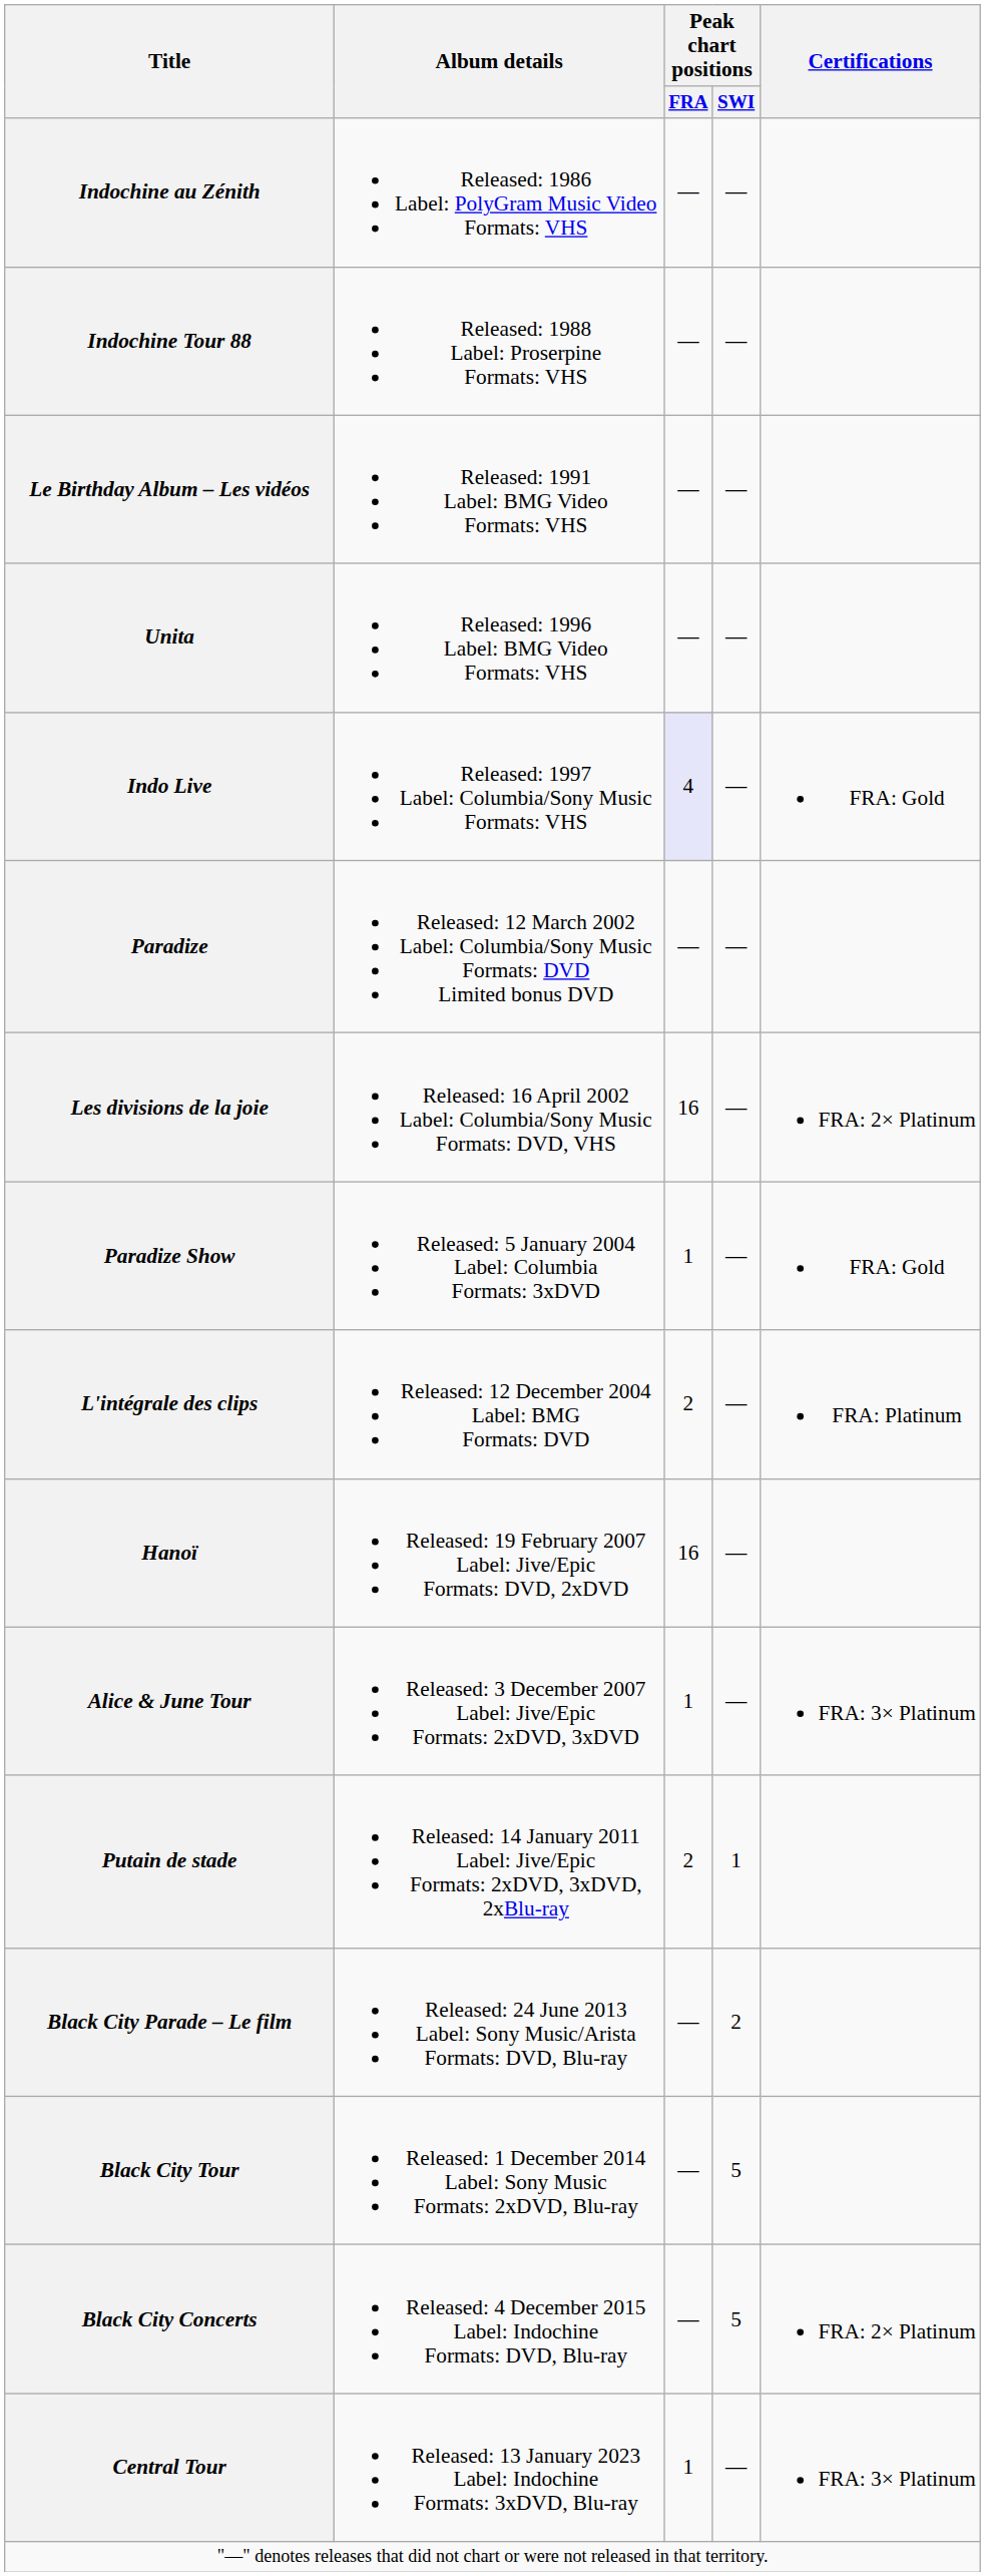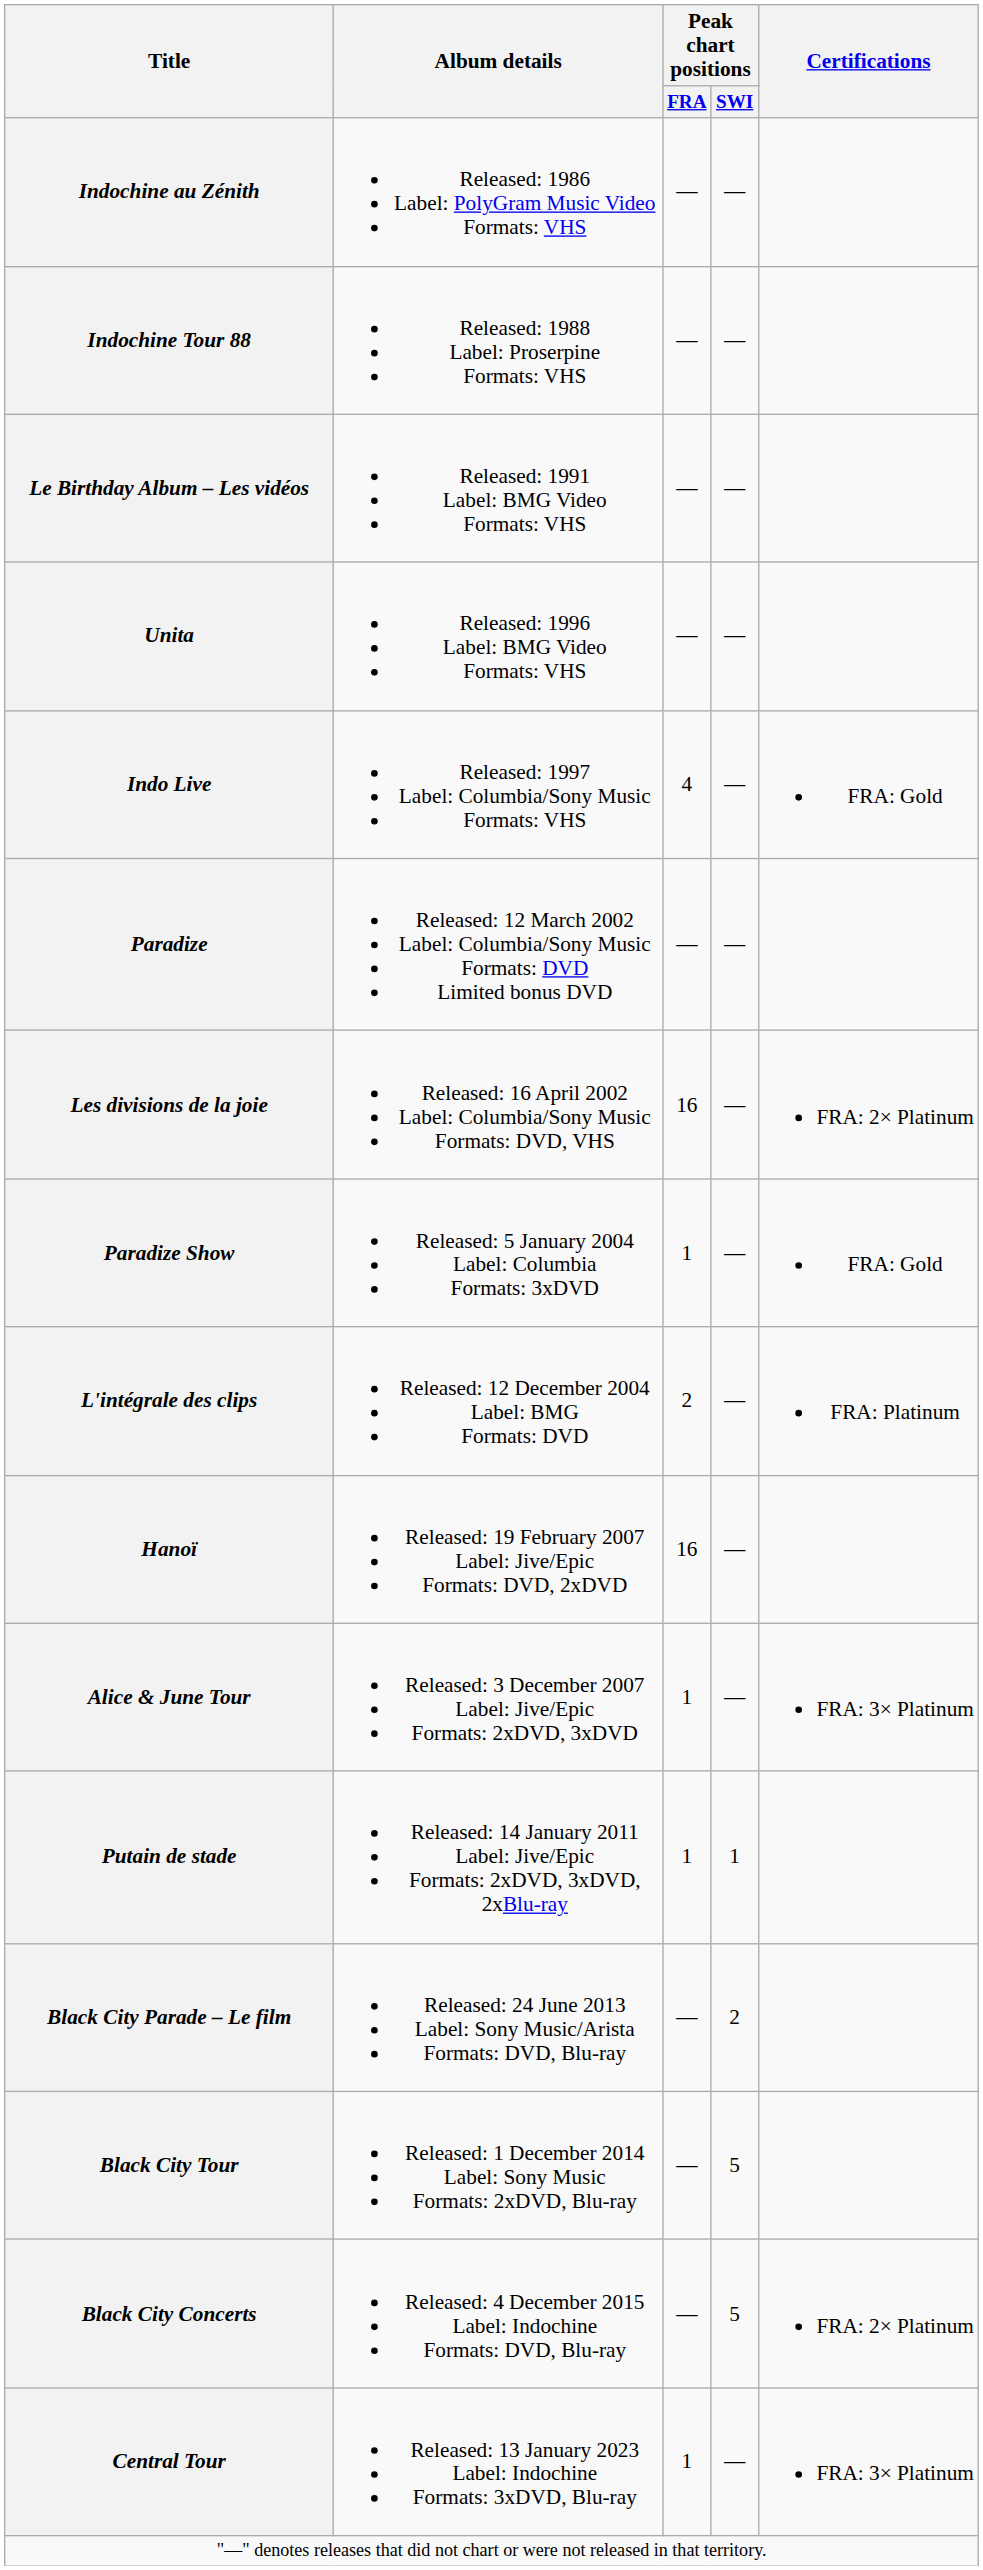Indo Live | Peak chart positions / FRA: lavender background -> no background
Putain de stade | Peak chart positions / FRA: 2 -> 1
